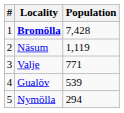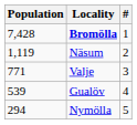columns swapped: # <-> Population
